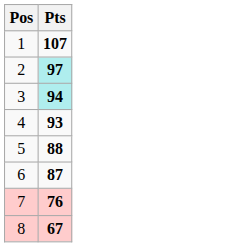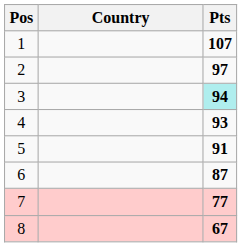+ column: Country
2 | Pts: paleturquoise background -> no background
5 | Pts: 88 -> 91
7 | Pts: 76 -> 77
